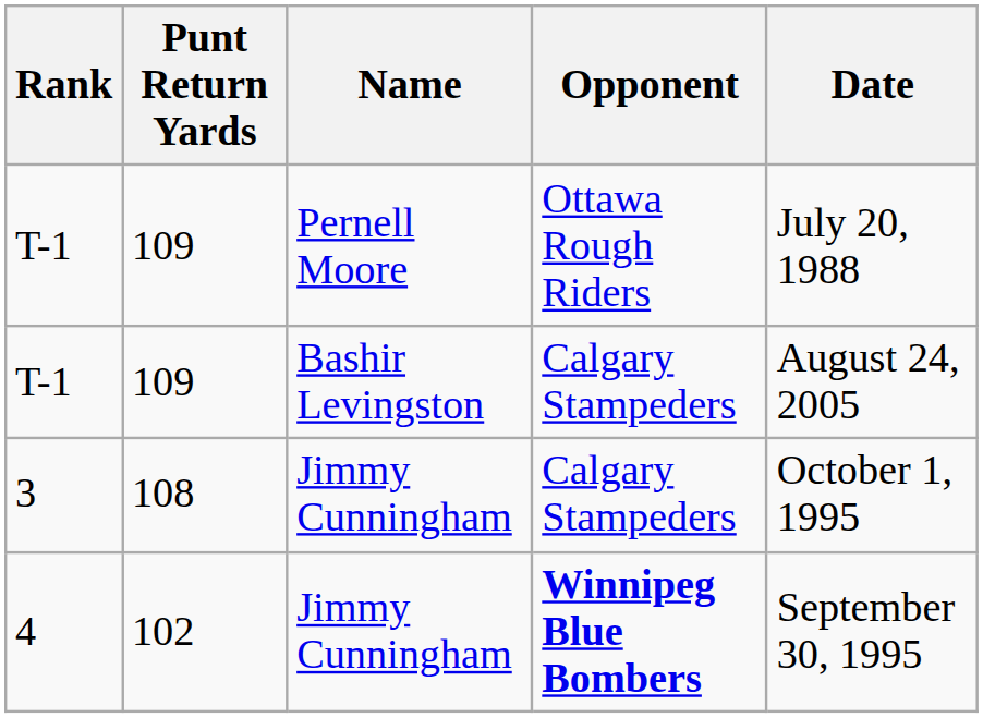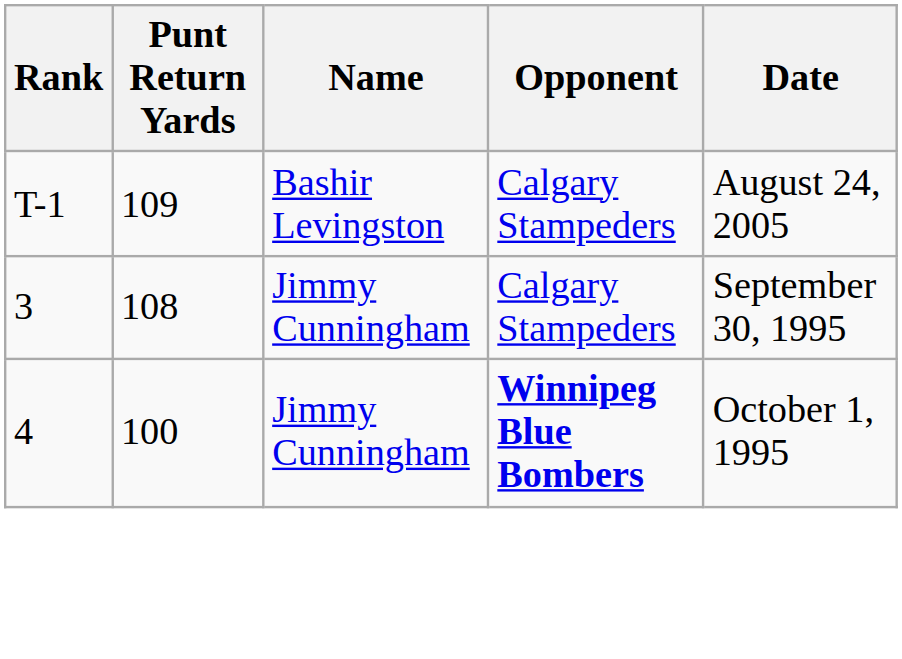- row: T-1 | 109 | Pernell Moore | Ottawa Rough Riders | July 20, 1988
3 | Date: October 1, 1995 -> September 30, 1995
4 | Punt Return Yards: 102 -> 100
4 | Date: September 30, 1995 -> October 1, 1995
